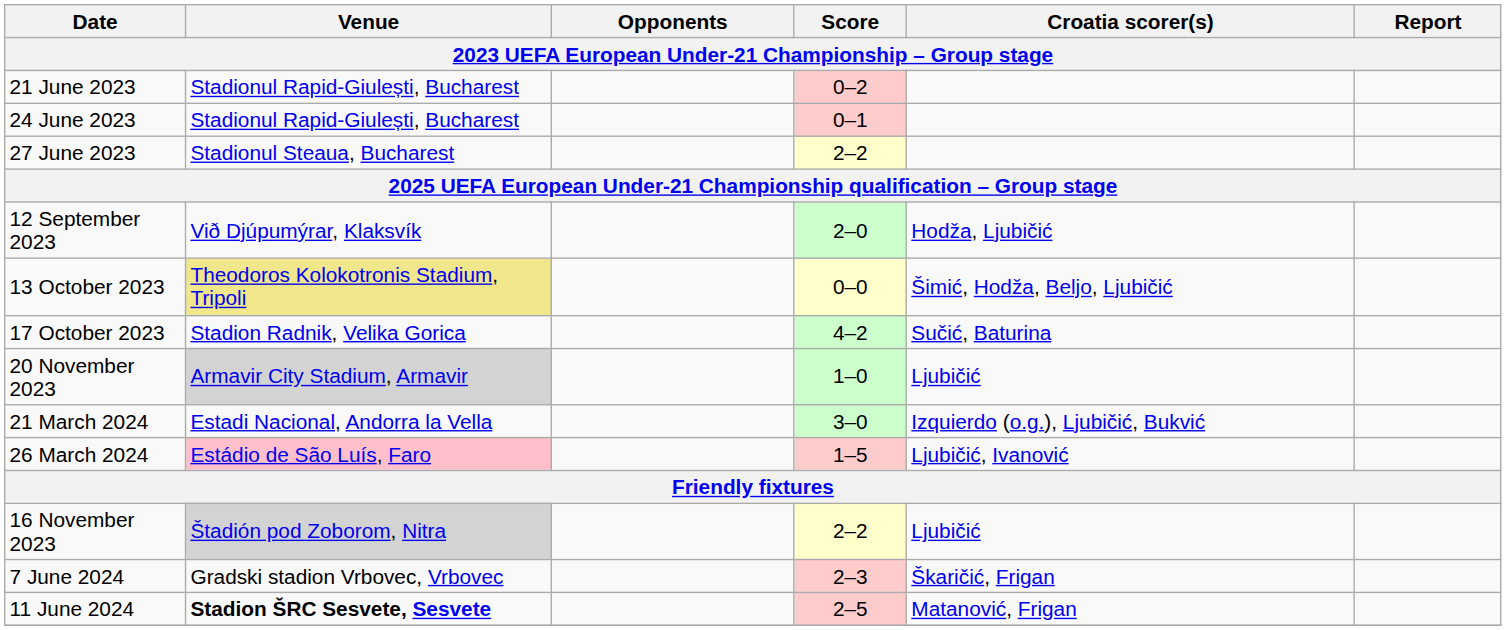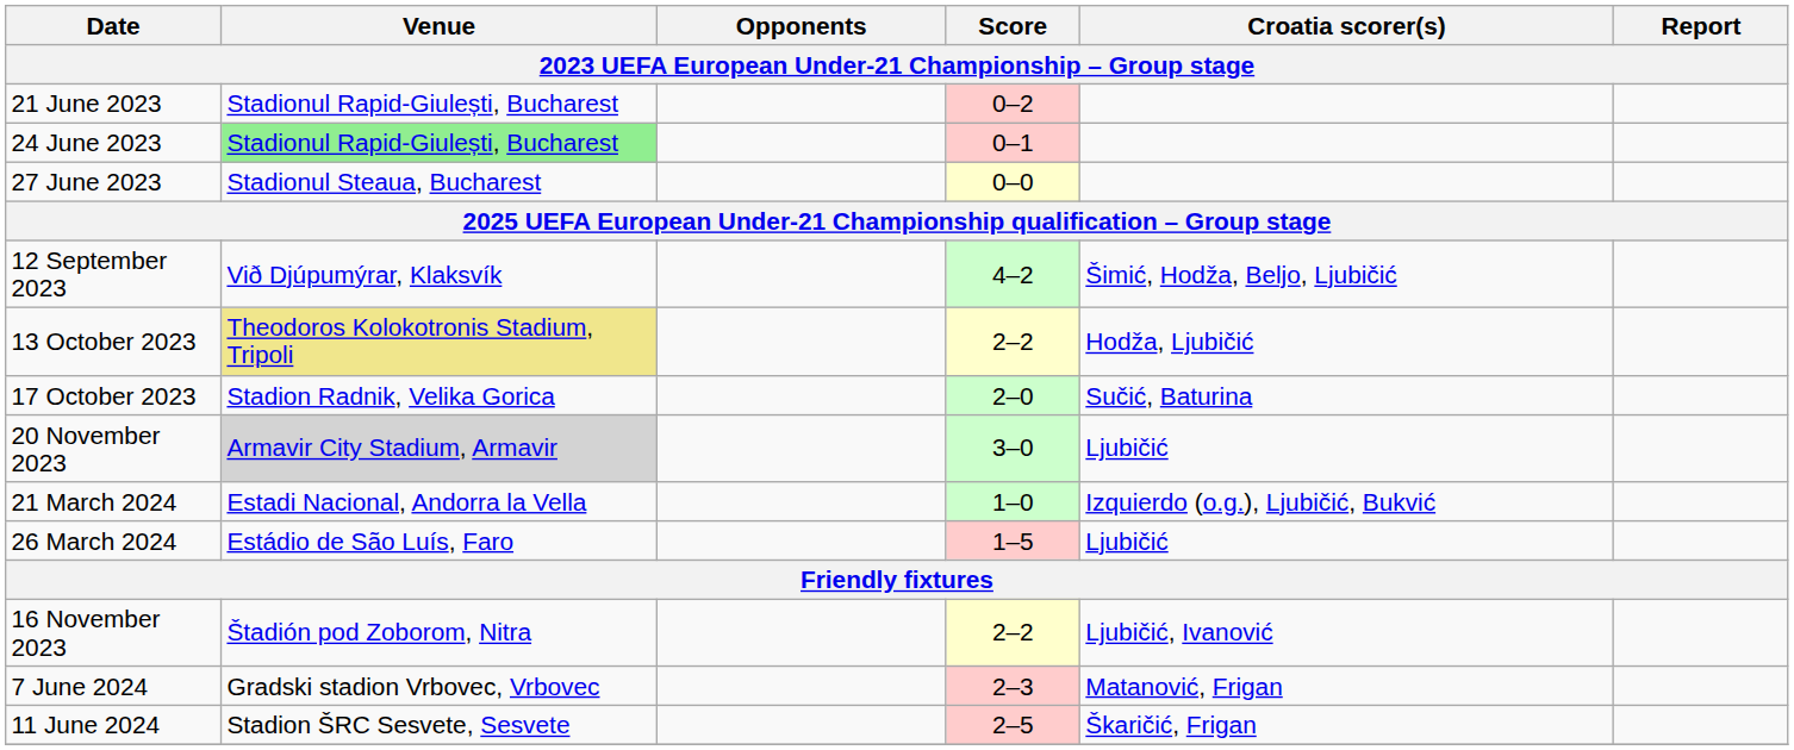24 June 2023 | Venue: no background -> lightgreen background
27 June 2023 | Score: 2–2 -> 0–0
12 September 2023 | Score: 2–0 -> 4–2
12 September 2023 | Croatia scorer(s): Hodža, Ljubičić -> Šimić, Hodža, Beljo, Ljubičić
13 October 2023 | Score: 0–0 -> 2–2
13 October 2023 | Croatia scorer(s): Šimić, Hodža, Beljo, Ljubičić -> Hodža, Ljubičić
17 October 2023 | Score: 4–2 -> 2–0
20 November 2023 | Score: 1–0 -> 3–0
21 March 2024 | Score: 3–0 -> 1–0
26 March 2024 | Venue: pink background -> no background
26 March 2024 | Croatia scorer(s): Ljubičić, Ivanović -> Ljubičić
16 November 2023 | Venue: lightgrey background -> no background
16 November 2023 | Croatia scorer(s): Ljubičić -> Ljubičić, Ivanović
7 June 2024 | Croatia scorer(s): Škaričić, Frigan -> Matanović, Frigan
11 June 2024 | Venue: bold -> normal
11 June 2024 | Croatia scorer(s): Matanović, Frigan -> Škaričić, Frigan
